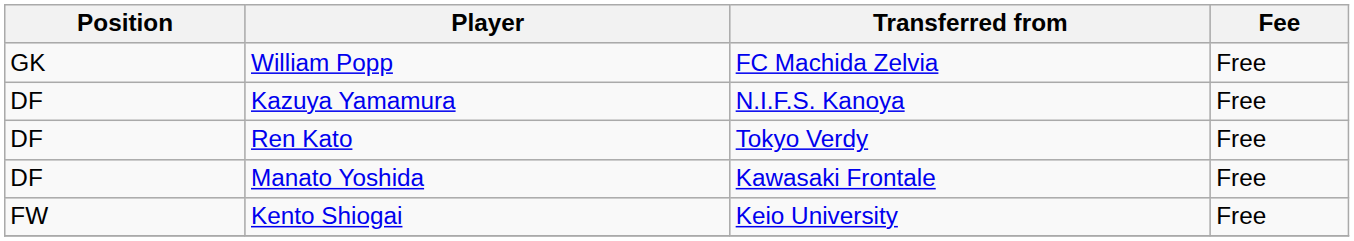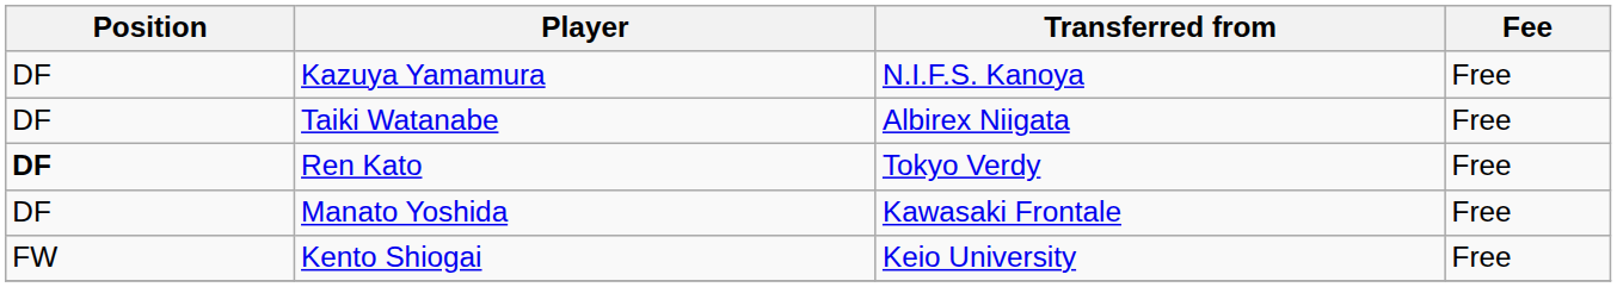- row: GK | William Popp | FC Machida Zelvia | Free
+ row: DF | Taiki Watanabe | Albirex Niigata | Free
Ren Kato | Position: normal -> bold
